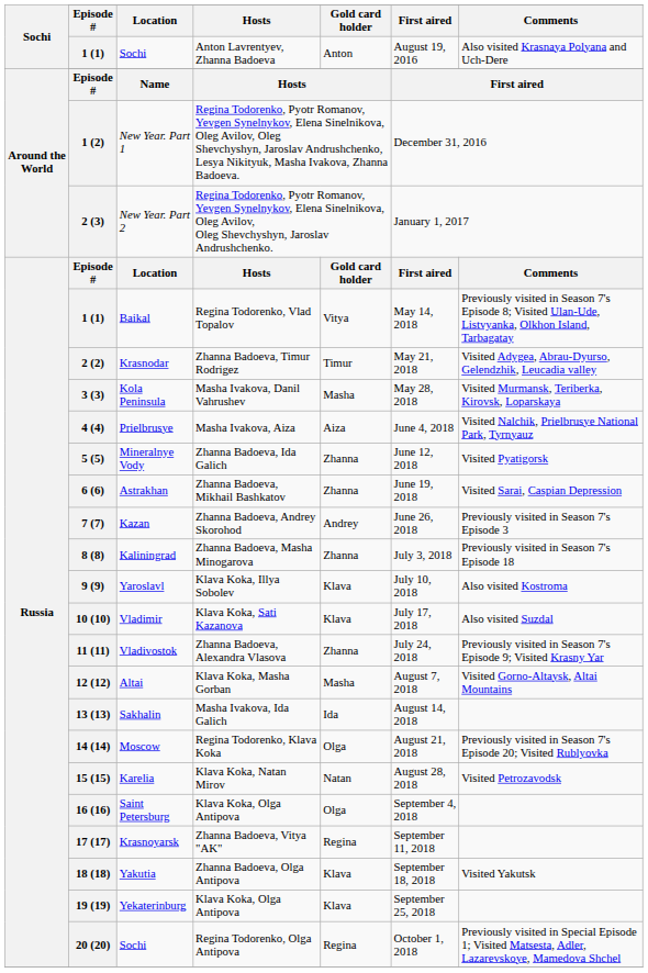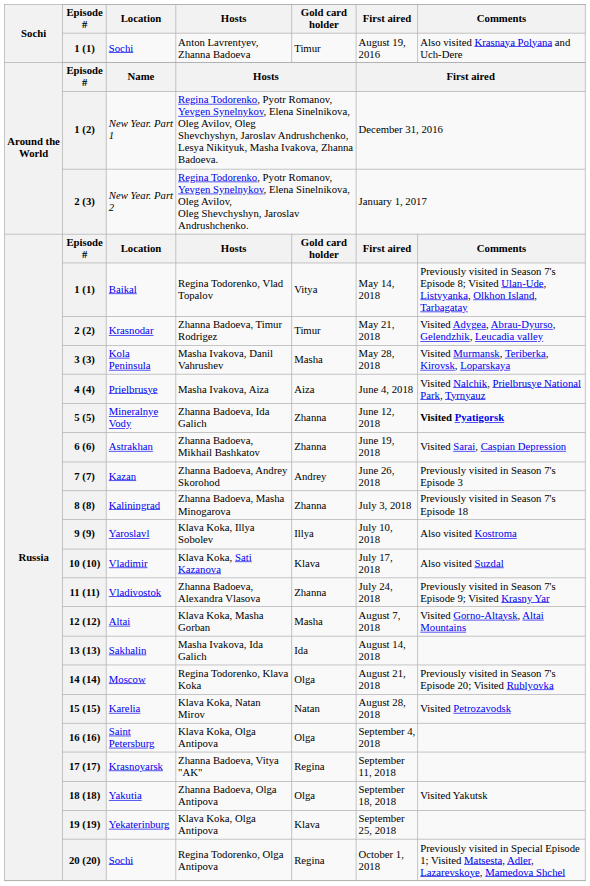1 (1) / Sochi | Gold card holder: Anton -> Timur
5 (5) | Comments: normal -> bold
9 (9) | Gold card holder: Klava -> Illya
18 (18) | Gold card holder: Klava -> Olga
